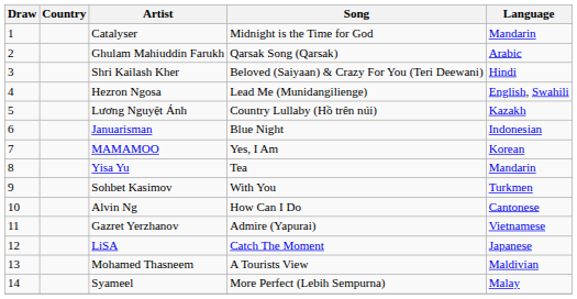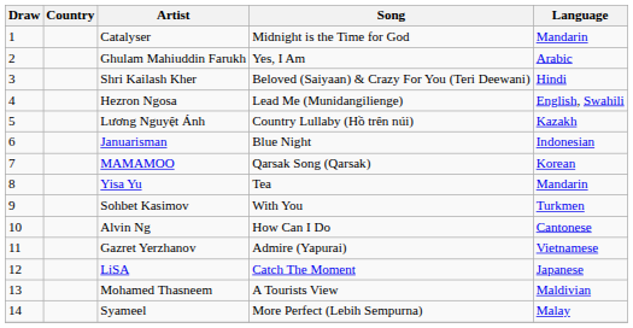Ghulam Mahiuddin Farukh | Song: Qarsak Song (Qarsak) -> Yes, I Am
MAMAMOO | Song: Yes, I Am -> Qarsak Song (Qarsak)
